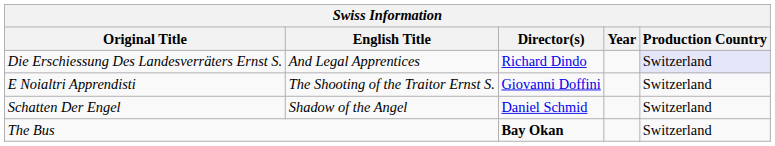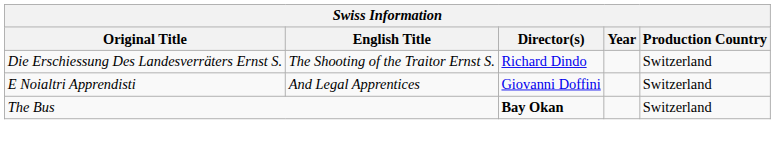Die Erschiessung Des Landesverräters Ernst S. | English Title: And Legal Apprentices -> The Shooting of the Traitor Ernst S.
Die Erschiessung Des Landesverräters Ernst S. | Production Country: lavender background -> no background
E Noialtri Apprendisti | English Title: The Shooting of the Traitor Ernst S. -> And Legal Apprentices
- row: Schatten Der Engel | Shadow of the Angel | Daniel Schmid | Switzerland
